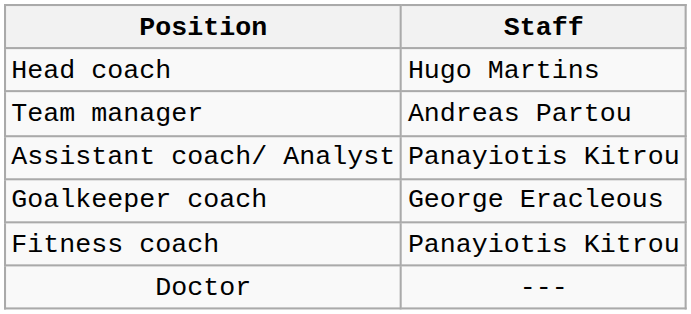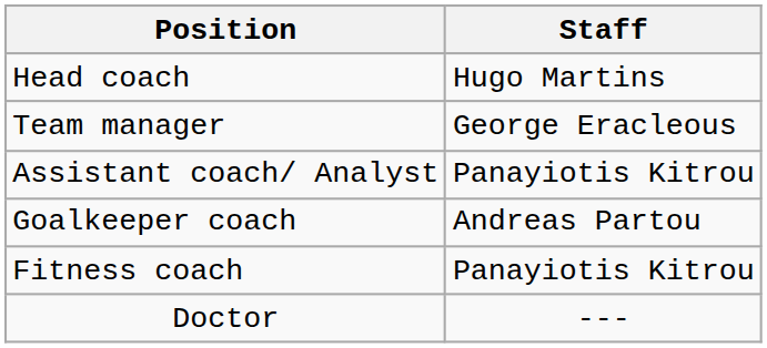Team manager | Staff: Andreas Partou -> George Eracleous
Goalkeeper coach | Staff: George Eracleous -> Andreas Partou
